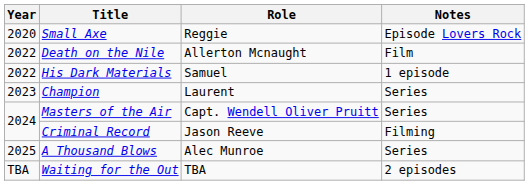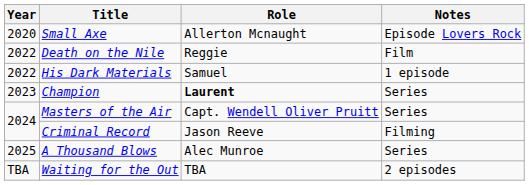Small Axe | Role: Reggie -> Allerton Mcnaught
Death on the Nile | Role: Allerton Mcnaught -> Reggie
Champion | Role: normal -> bold
